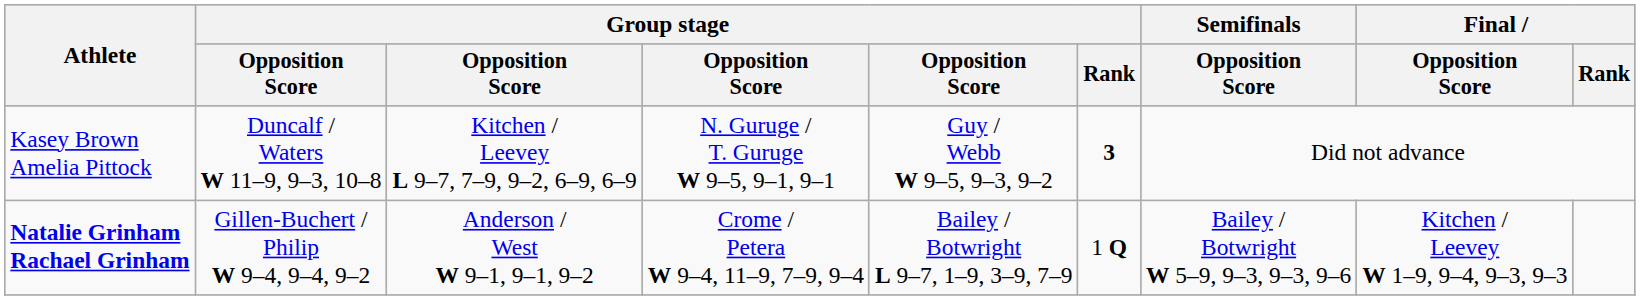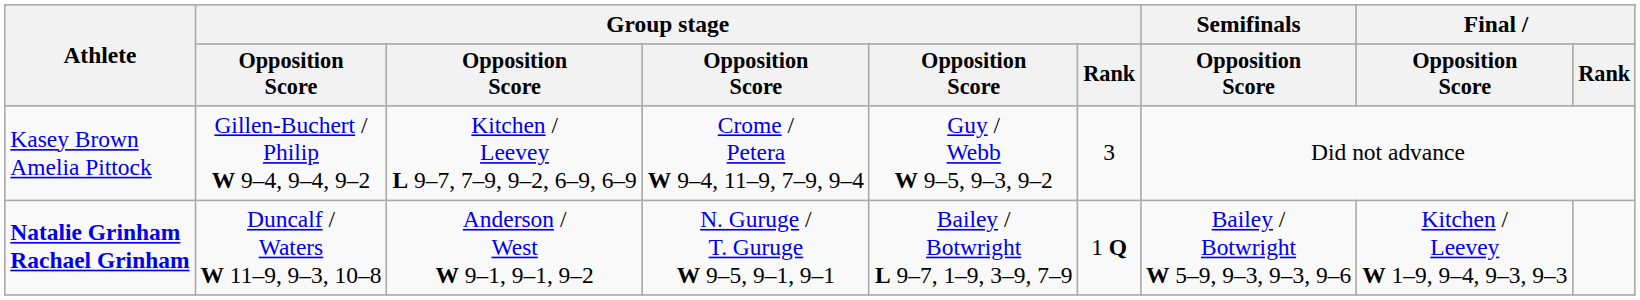Kasey Brown Amelia Pittock | column 2: Duncalf / Waters W 11–9, 9–3, 10–8 -> Gillen-Buchert / Philip W 9–4, 9–4, 9–2
Kasey Brown Amelia Pittock | column 4: N. Guruge / T. Guruge W 9–5, 9–1, 9–1 -> Crome / Petera W 9–4, 11–9, 7–9, 9–4
Kasey Brown Amelia Pittock | Group stage / Rank: bold -> normal
Natalie Grinham Rachael Grinham | column 2: Gillen-Buchert / Philip W 9–4, 9–4, 9–2 -> Duncalf / Waters W 11–9, 9–3, 10–8
Natalie Grinham Rachael Grinham | column 4: Crome / Petera W 9–4, 11–9, 7–9, 9–4 -> N. Guruge / T. Guruge W 9–5, 9–1, 9–1
